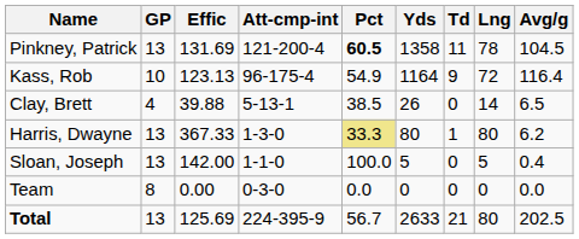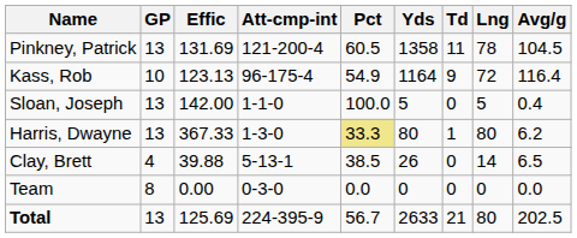Pinkney, Patrick | Pct: bold -> normal
rows swapped: Clay, Brett <-> Sloan, Joseph
